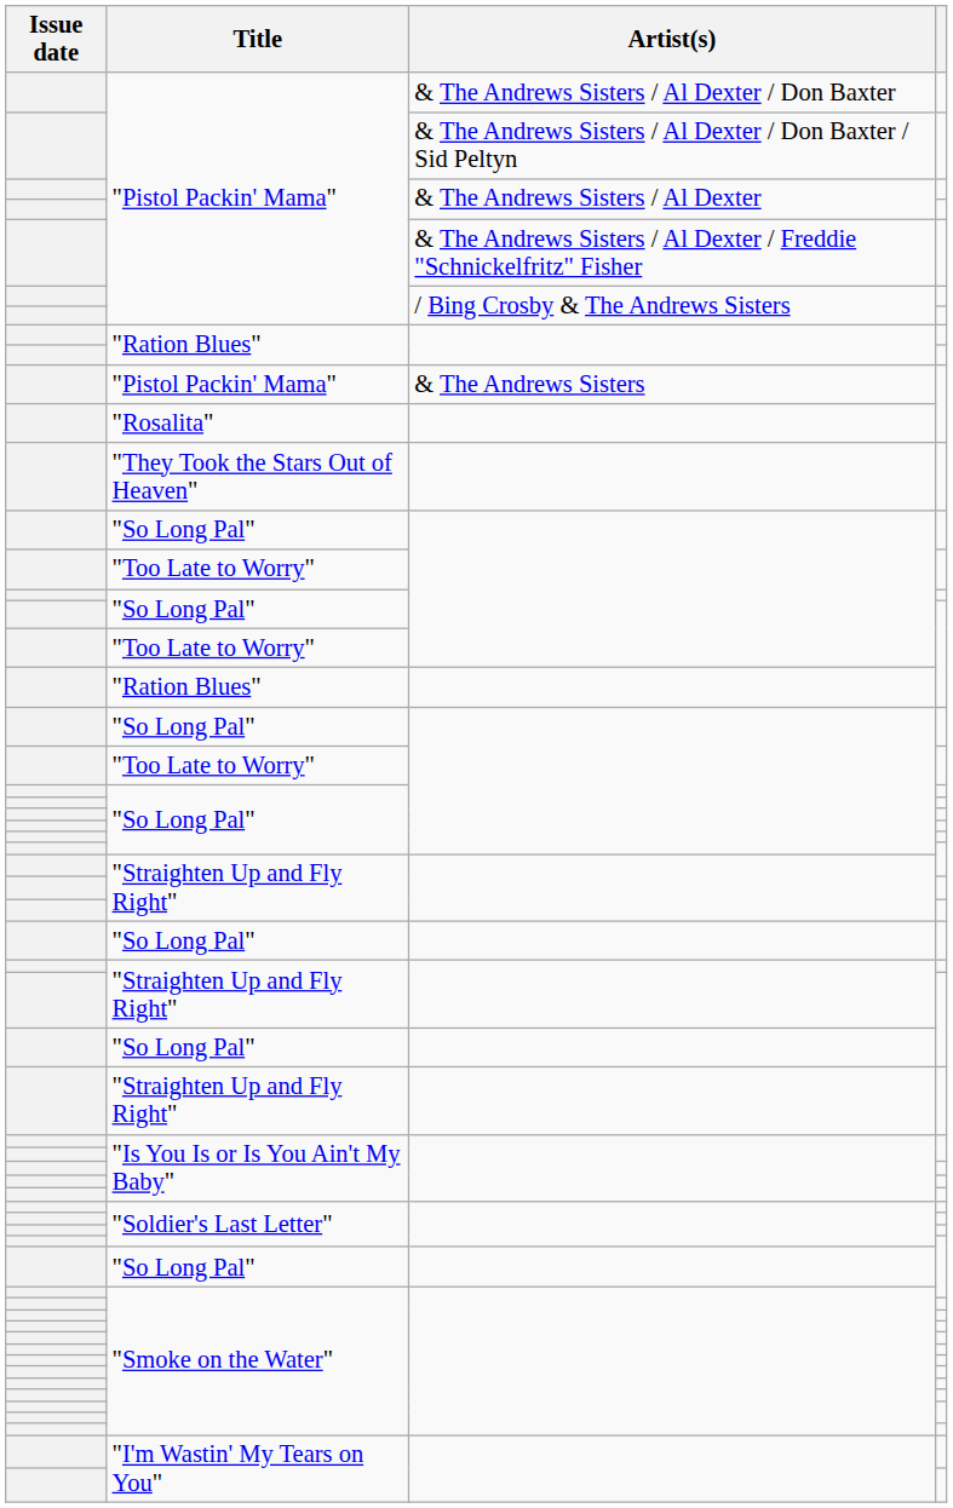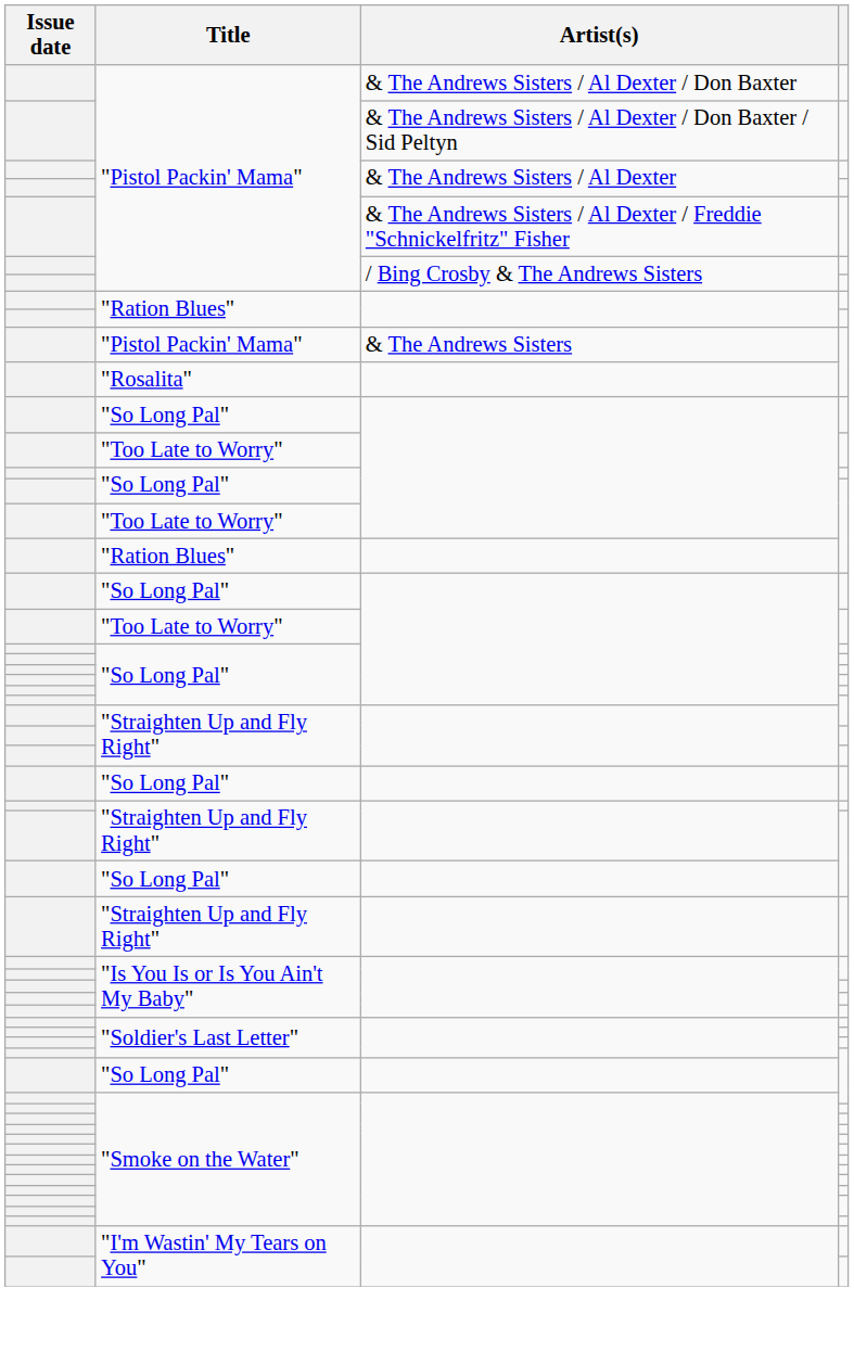- row: "They Took the Stars Out of Heaven"
